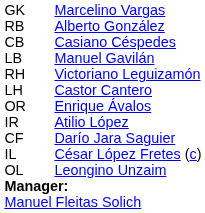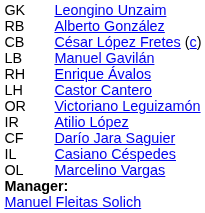GK | column 3: Marcelino Vargas -> Leongino Unzaim
CB | column 3: Casiano Céspedes -> César López Fretes (c)
RH | column 3: Victoriano Leguizamón -> Enrique Ávalos
OR | column 3: Enrique Ávalos -> Victoriano Leguizamón
IL | column 3: César López Fretes (c) -> Casiano Céspedes
OL | column 3: Leongino Unzaim -> Marcelino Vargas
